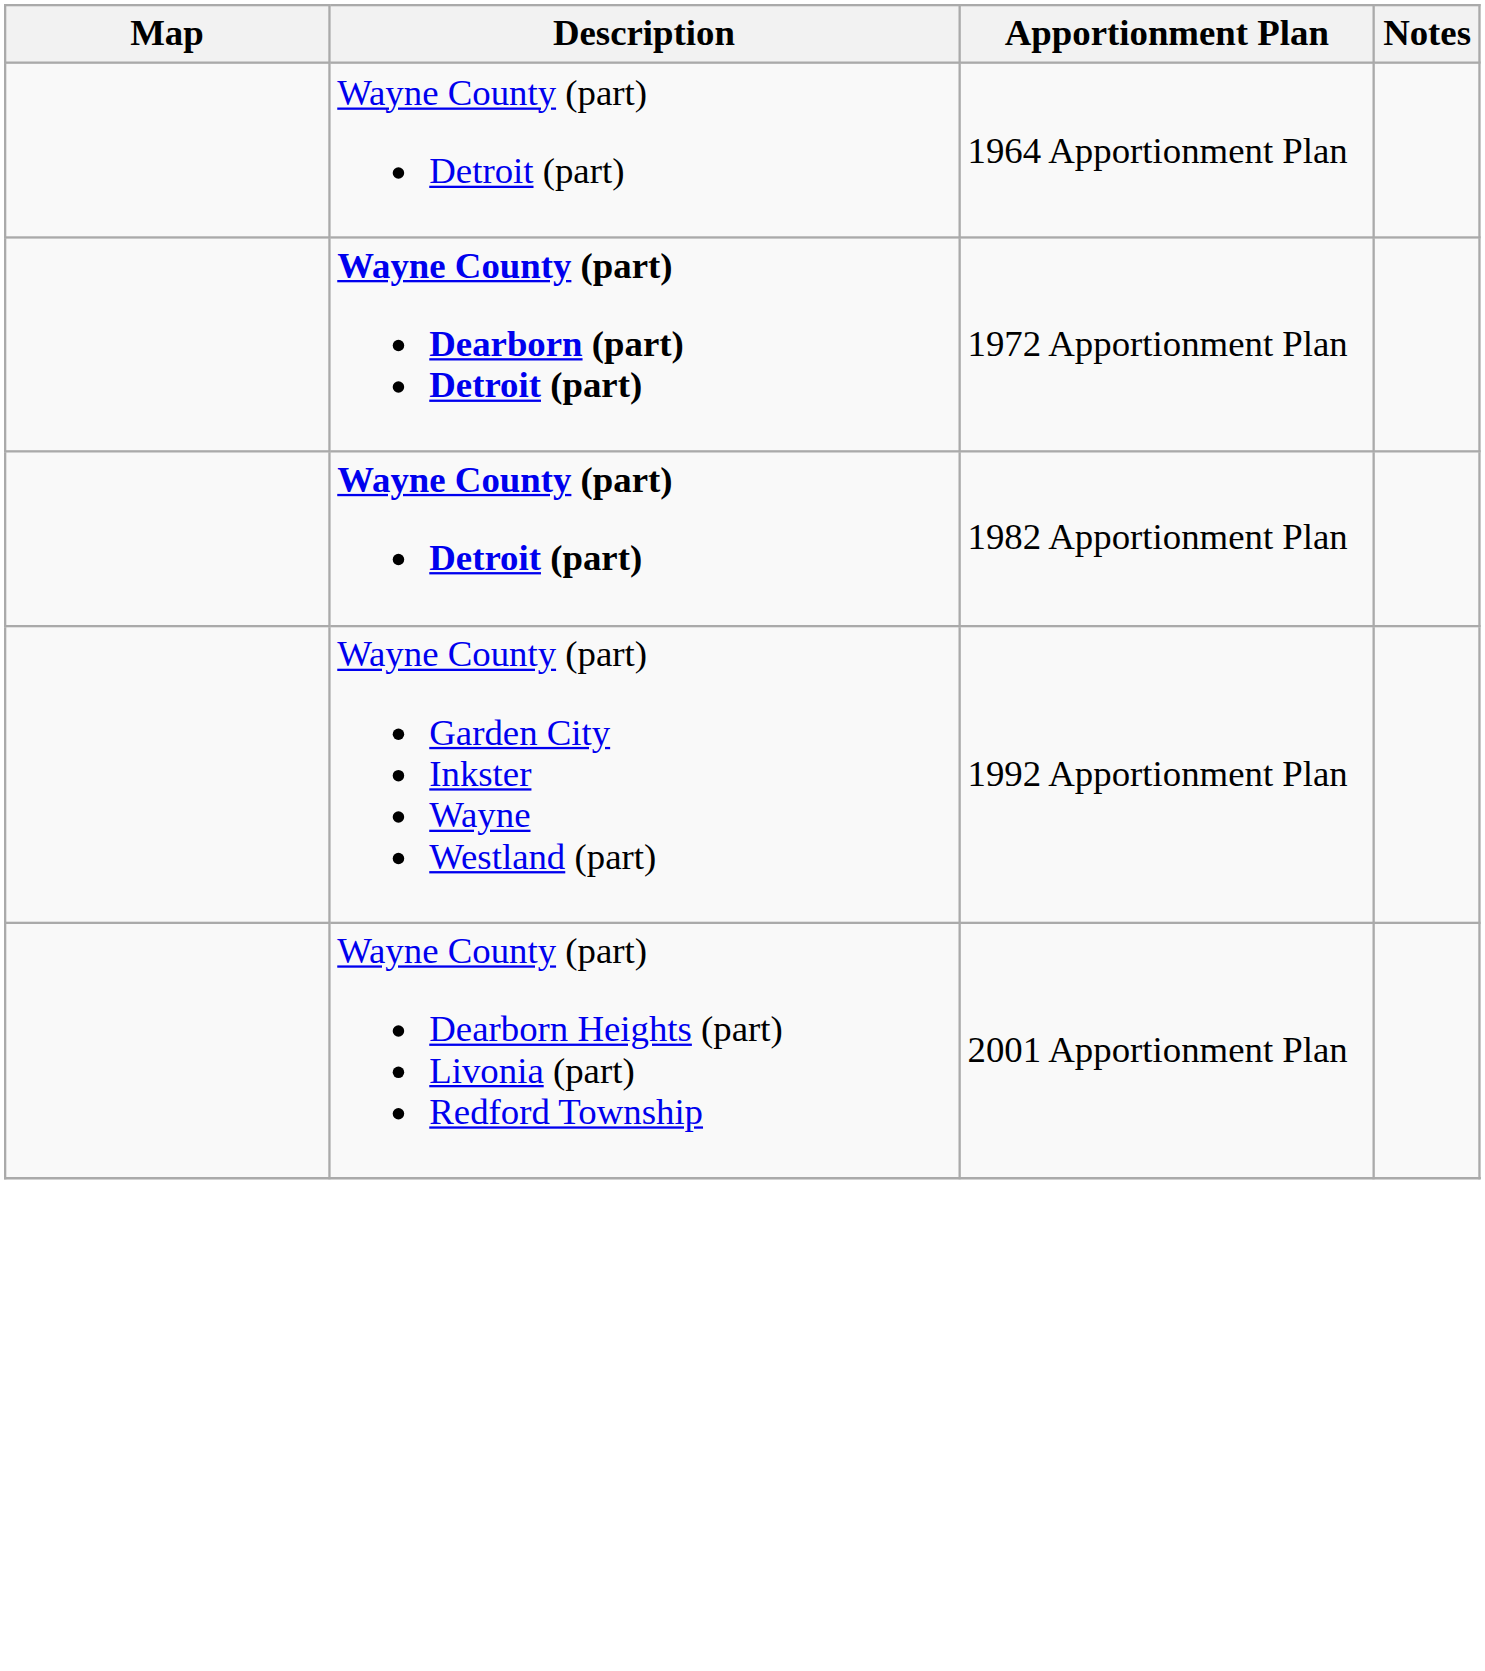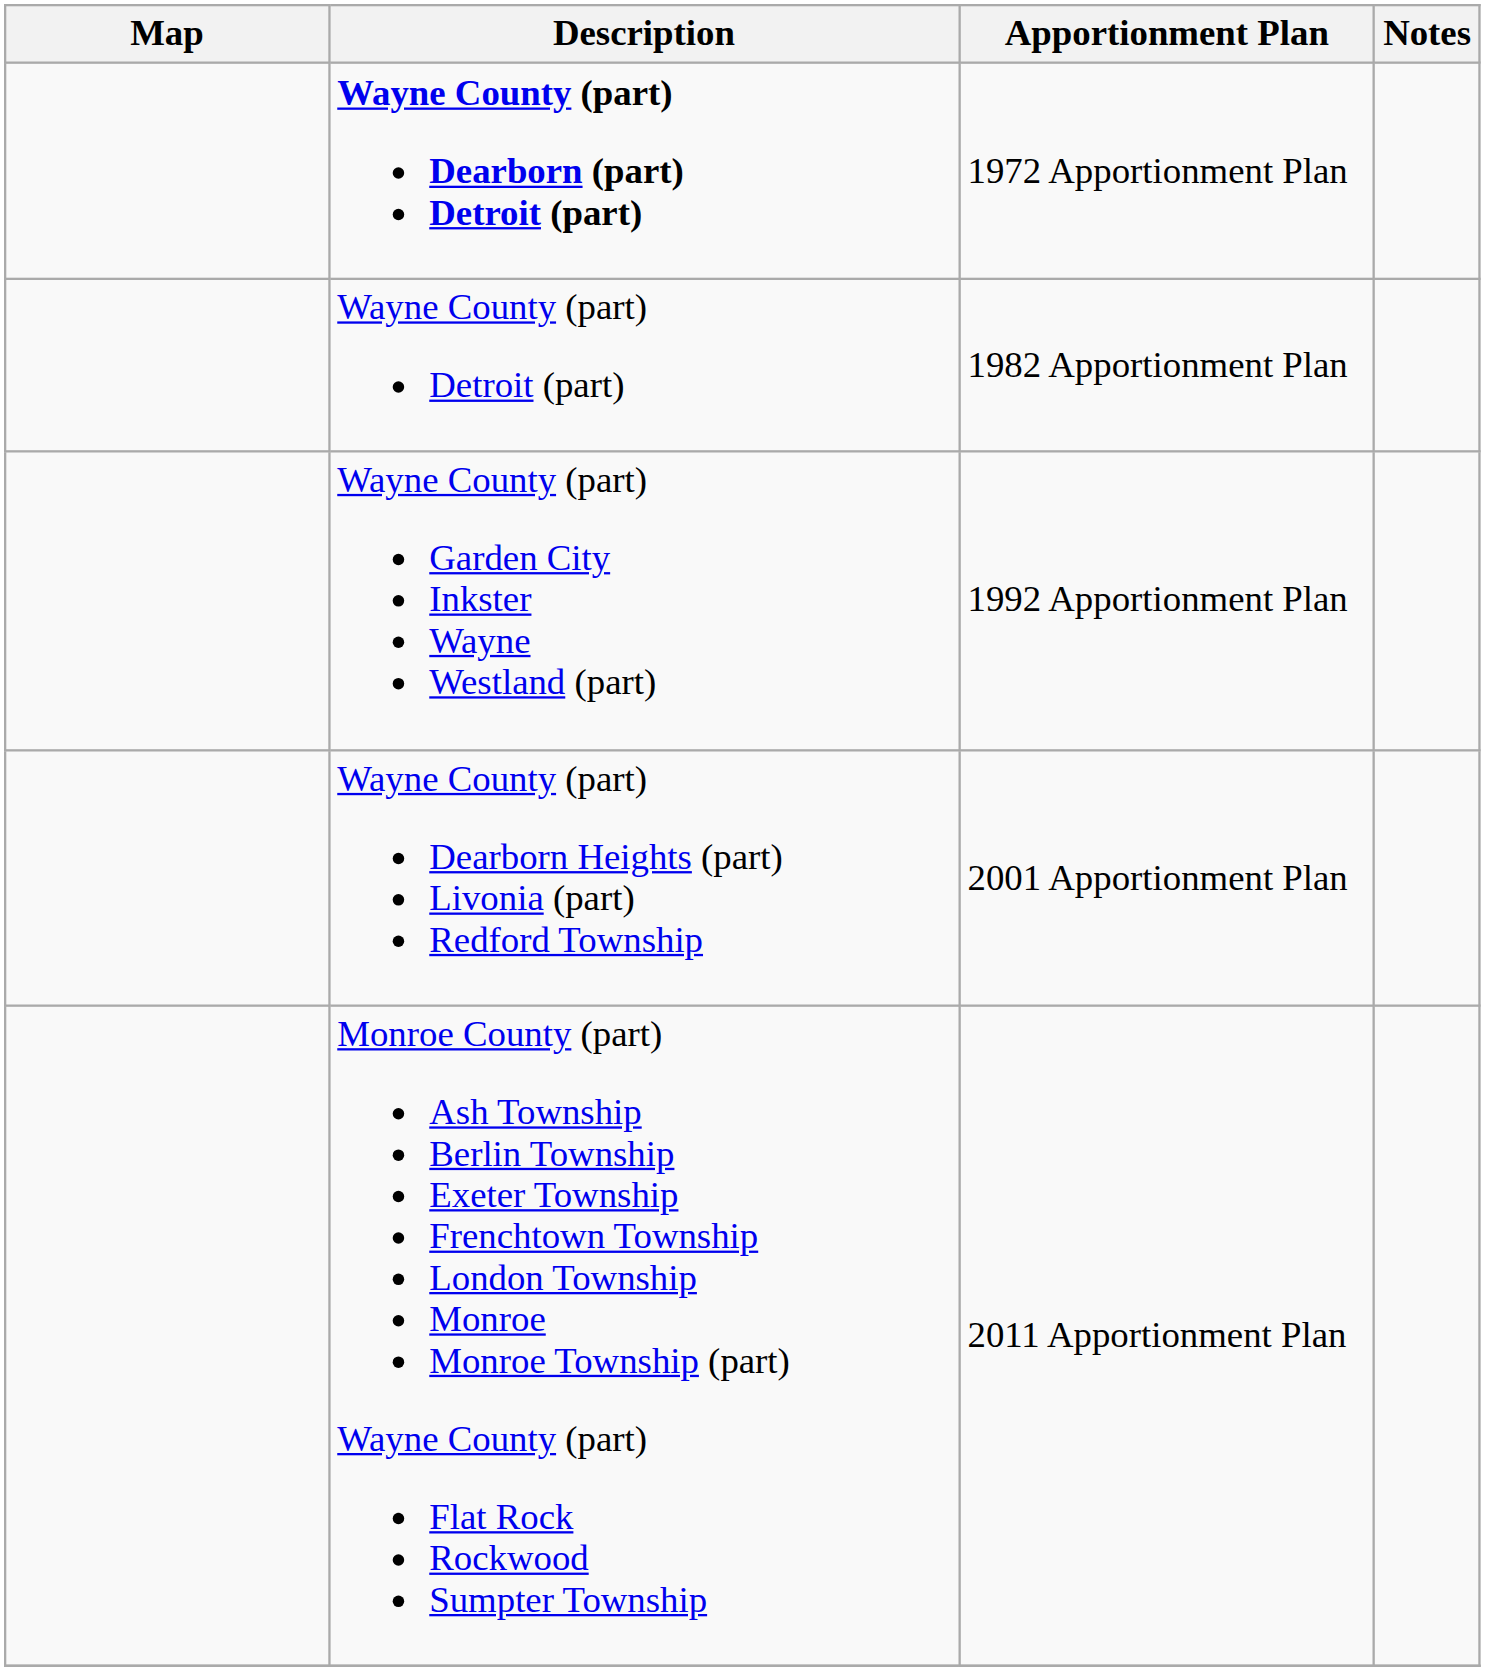- row: Wayne County (part) Detroit (part) | 1964 Apportionment Plan
1982 Apportionment Plan | Description: bold -> normal
+ row: Monroe County (part) Ash Township Berlin Township Exeter Township Frenchtown Township London Township Monroe Monroe Township (part) Wayne County (part) Flat Rock Rockwood Sumpter Township | 2011 Apportionment Plan
